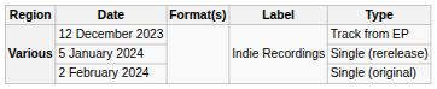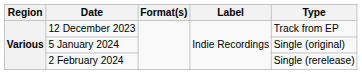5 January 2024 | Type: Single (rerelease) -> Single (original)
2 February 2024 | Type: Single (original) -> Single (rerelease)
